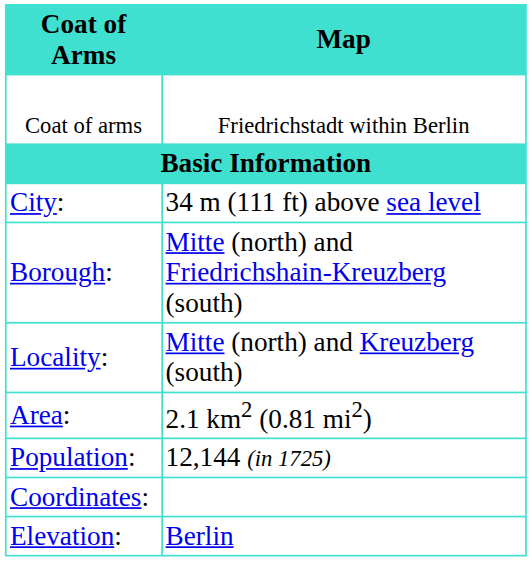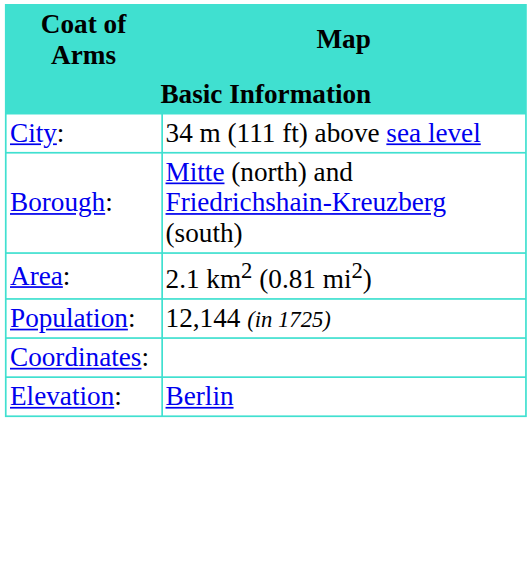- row: Coat of arms | Friedrichstadt within Berlin
- row: Locality: | Mitte (north) and Kreuzberg (south)
